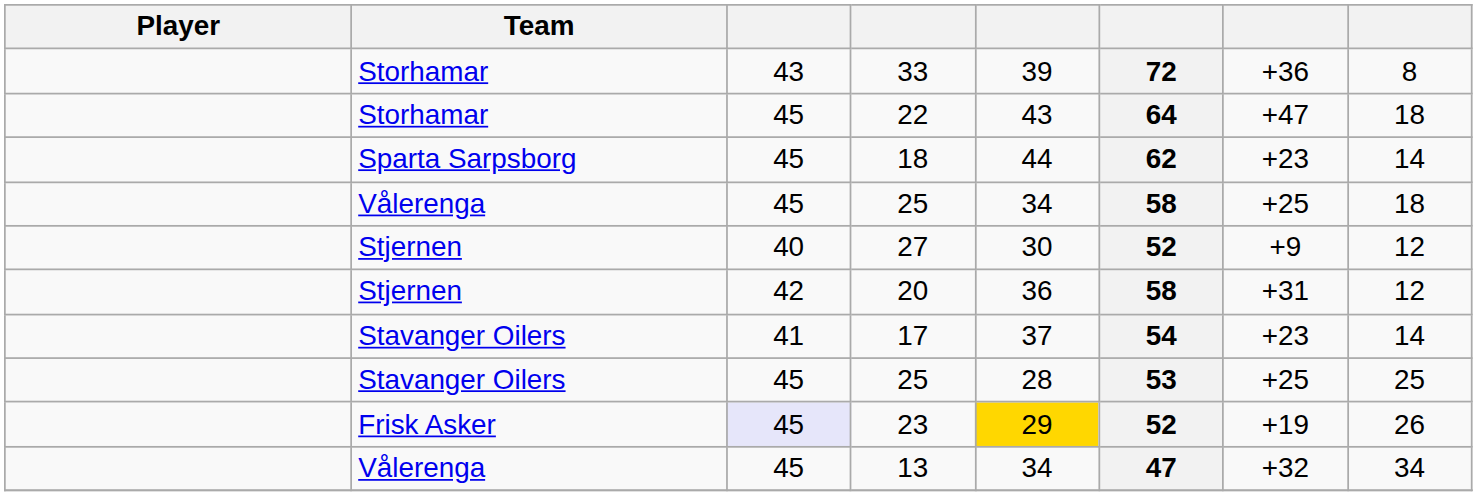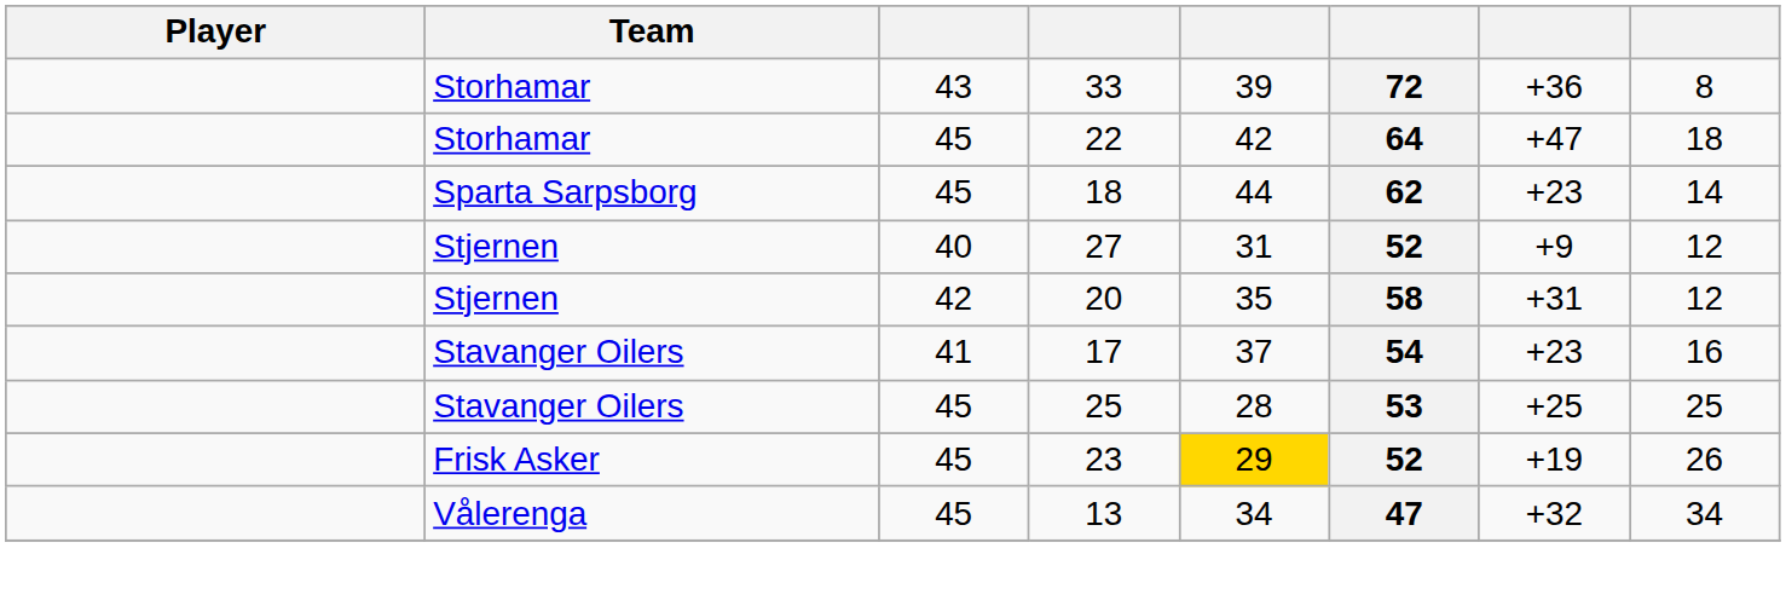22 | column 5: 43 -> 42
- row: Vålerenga | 45 | 25 | 34 | 58 | +25 | 18
27 | column 5: 30 -> 31
20 | column 5: 36 -> 35
17 | column 8: 14 -> 16
23 | column 3: lavender background -> no background
